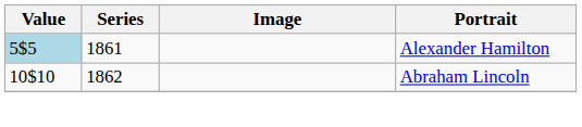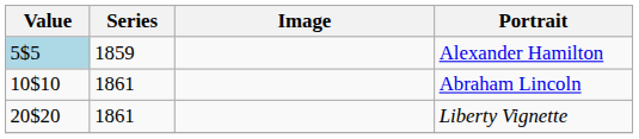Alexander Hamilton | Series: 1861 -> 1859
Abraham Lincoln | Series: 1862 -> 1861
+ row: 20$20 | 1861 | Liberty Vignette
